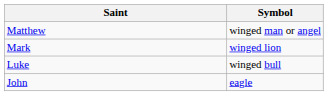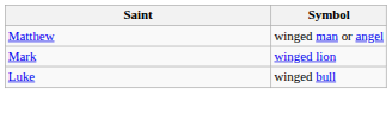- row: John | eagle
